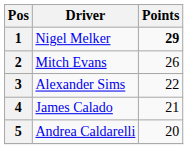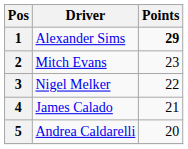1 | Driver: Nigel Melker -> Alexander Sims
2 | Points: 26 -> 23
3 | Driver: Alexander Sims -> Nigel Melker
